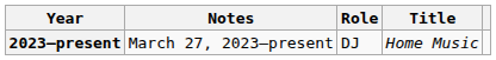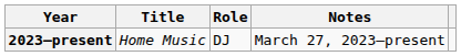columns swapped: Title <-> Notes
